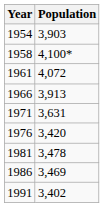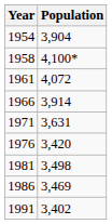1954 | Population: 3,903 -> 3,904
1966 | Population: 3,913 -> 3,914
1981 | Population: 3,478 -> 3,498
